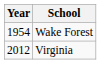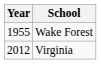Wake Forest | Year: 1954 -> 1955
